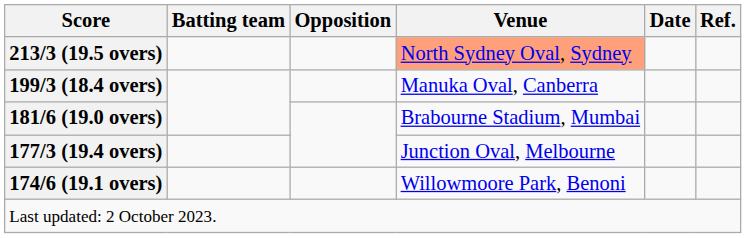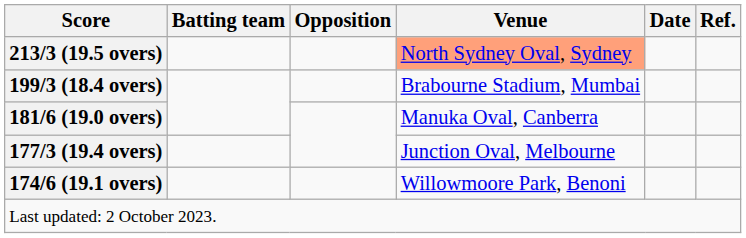199/3 (18.4 overs) | Venue: Manuka Oval, Canberra -> Brabourne Stadium, Mumbai
181/6 (19.0 overs) | Venue: Brabourne Stadium, Mumbai -> Manuka Oval, Canberra
